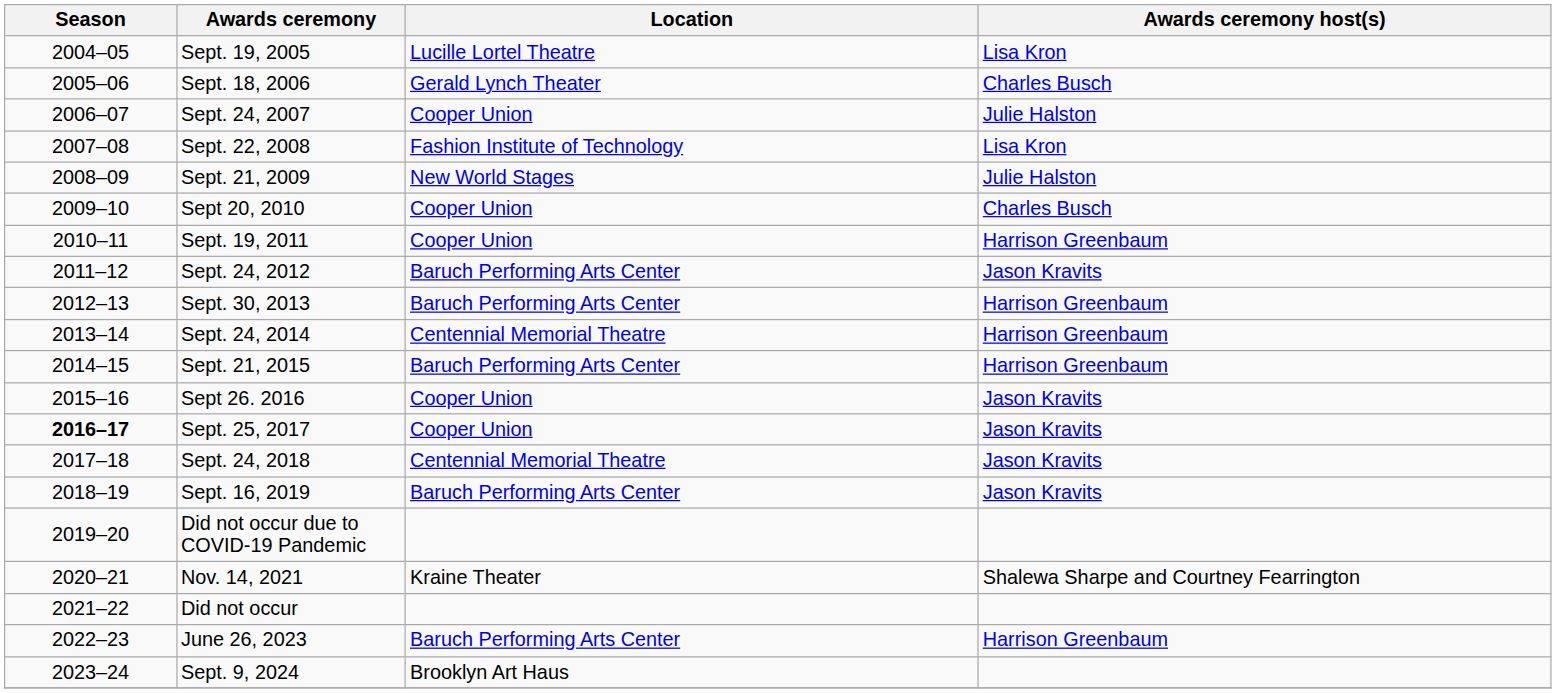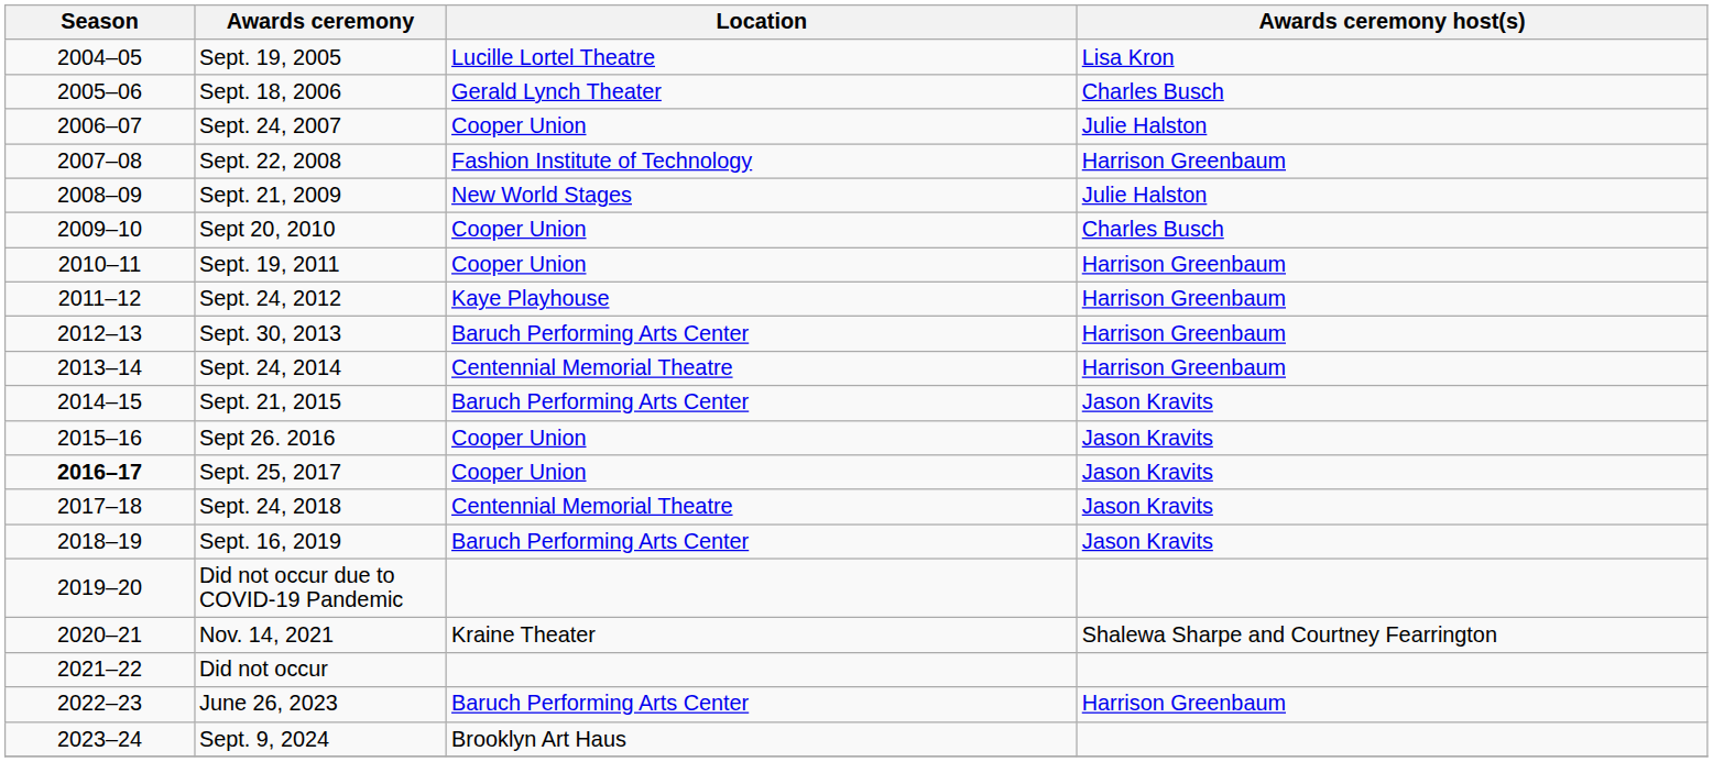Sept. 22, 2008 | Awards ceremony host(s): Lisa Kron -> Harrison Greenbaum
Sept. 24, 2012 | Location: Baruch Performing Arts Center -> Kaye Playhouse
Sept. 24, 2012 | Awards ceremony host(s): Jason Kravits -> Harrison Greenbaum
Sept. 21, 2015 | Awards ceremony host(s): Harrison Greenbaum -> Jason Kravits
